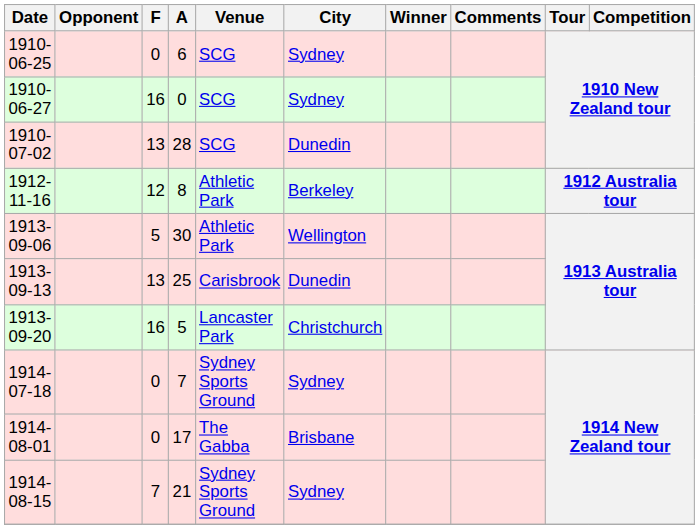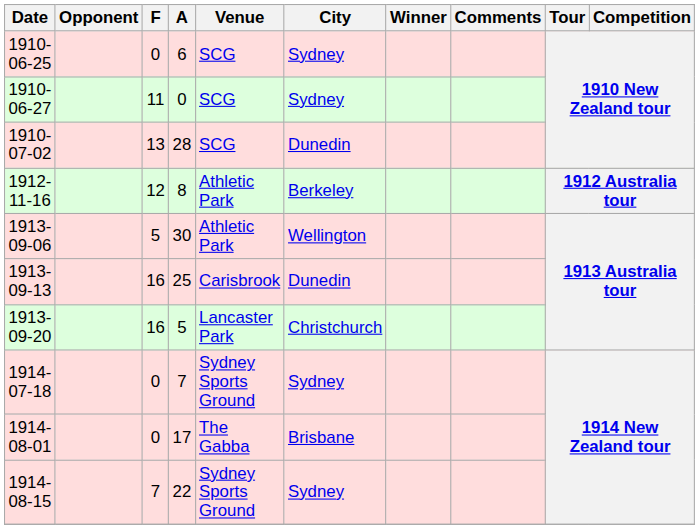1910-06-27 | F: 16 -> 11
1913-09-13 | F: 13 -> 16
1914-08-15 | A: 21 -> 22
